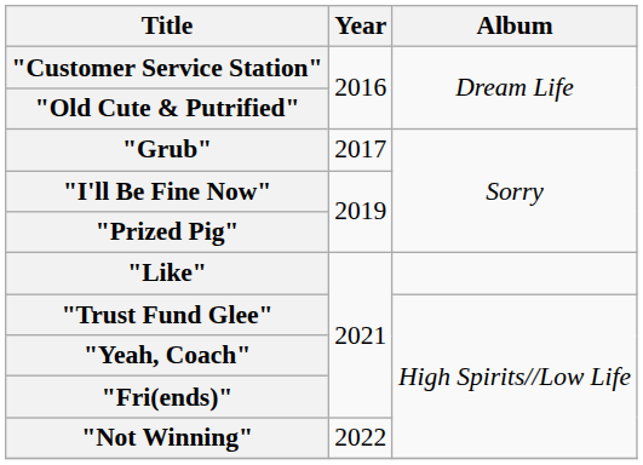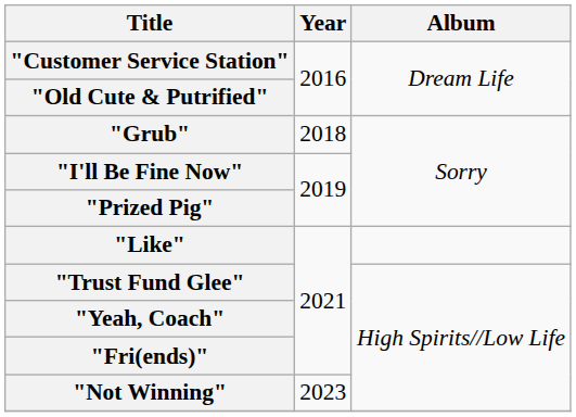"Grub" | Year: 2017 -> 2018
"Not Winning" | Year: 2022 -> 2023
